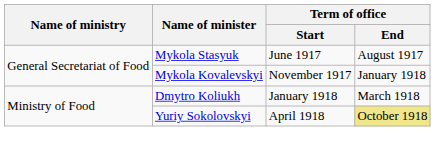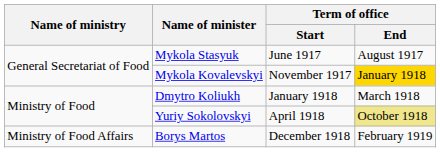Mykola Kovalevskyi | Term of office / End: no background -> gold background
+ row: Ministry of Food Affairs | Borys Martos | December 1918 | February 1919
